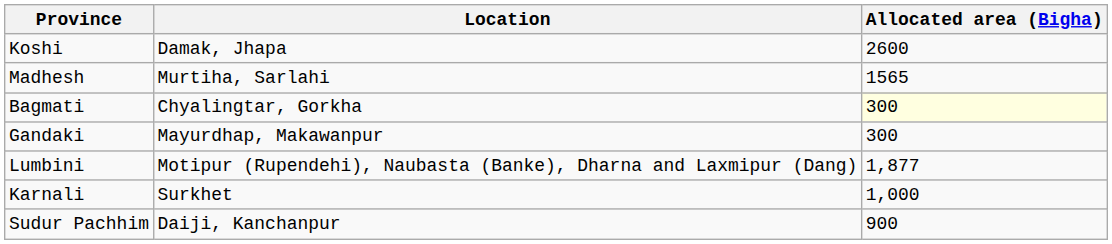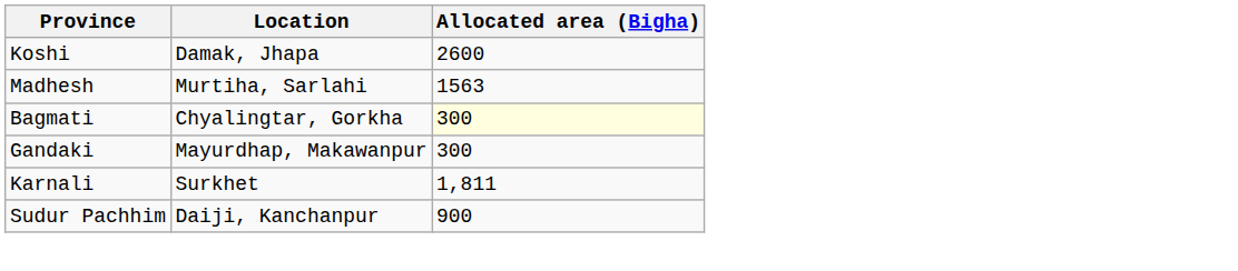Madhesh | Allocated area (Bigha): 1565 -> 1563
- row: Lumbini | Motipur (Rupendehi), Naubasta (Banke), Dharna and Laxmipur (Dang) | 1,877
Karnali | Allocated area (Bigha): 1,000 -> 1,811
